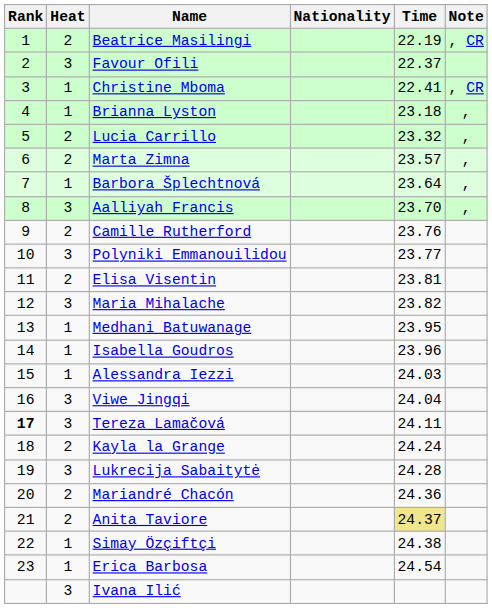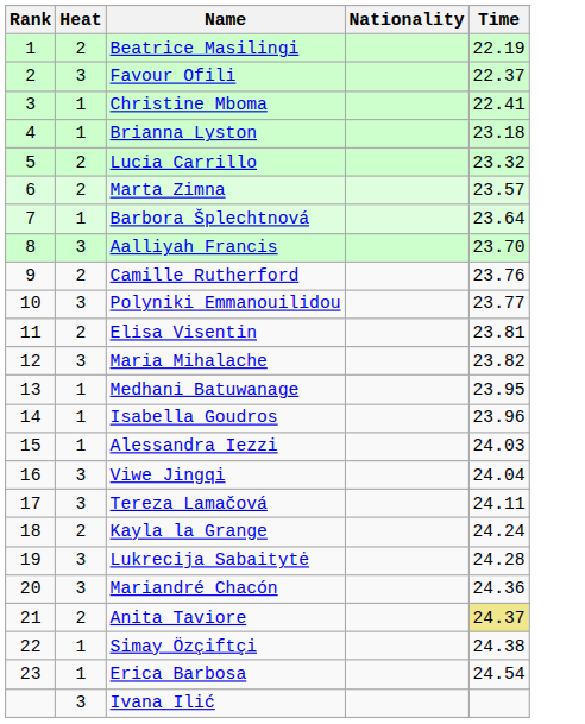- column: Note | , CR | , CR | , | , | , | , | ,
Tereza Lamačová | Rank: bold -> normal
Mariandré Chacón | Heat: 2 -> 3
